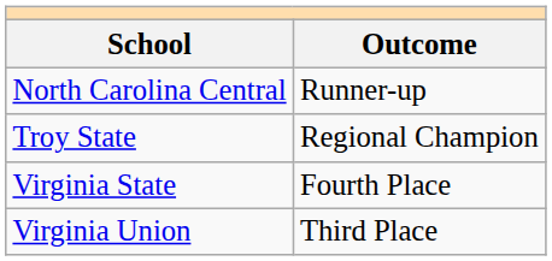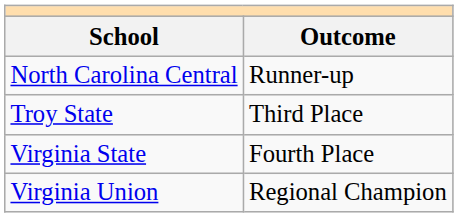Troy State | Outcome: Regional Champion -> Third Place
Virginia Union | Outcome: Third Place -> Regional Champion
